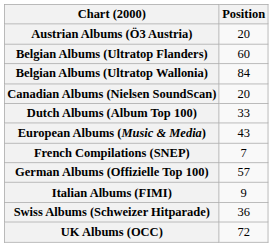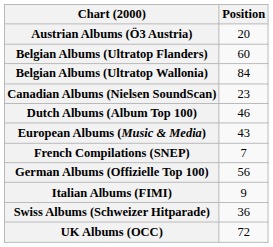Canadian Albums (Nielsen SoundScan) | Position: 20 -> 23
Dutch Albums (Album Top 100) | Position: 33 -> 46
German Albums (Offizielle Top 100) | Position: 57 -> 56
